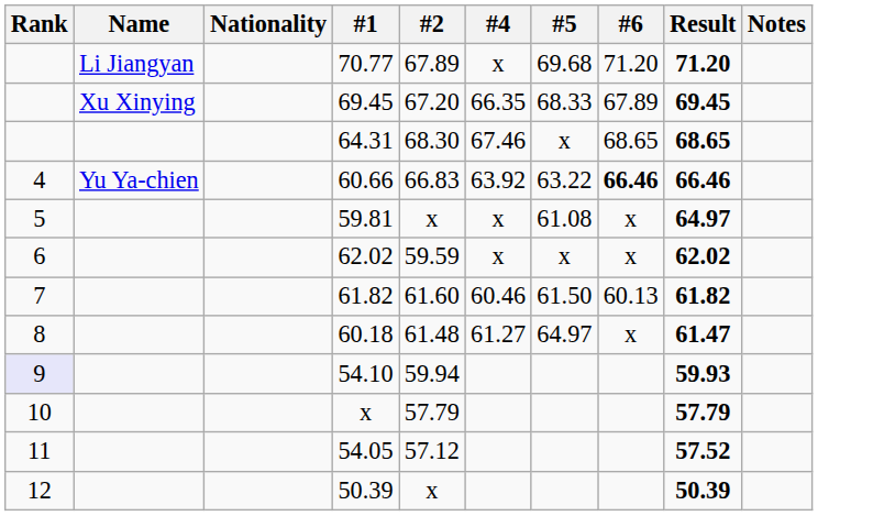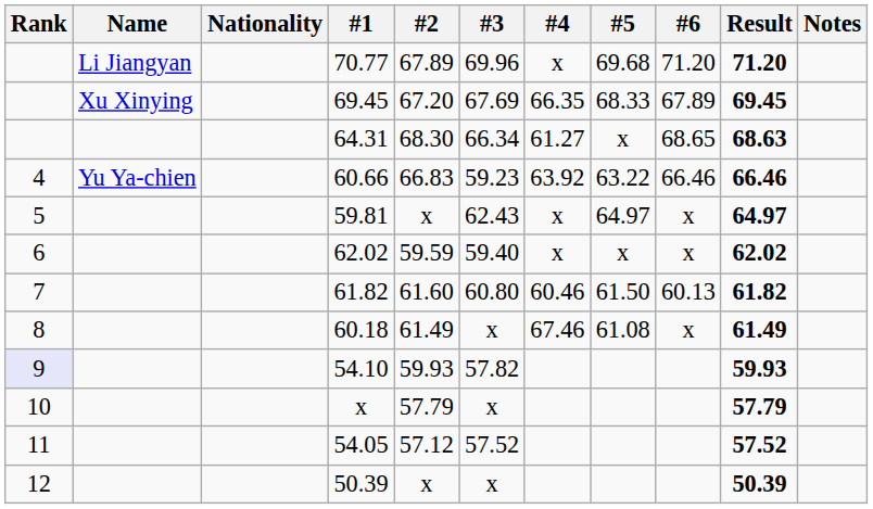+ column: #3 | 69.96 | 67.69 | 66.34 | 59.23 | 62.43 | 59.40 | 60.80 | x | 57.82 | x | 57.52 | x
64.31 | #4: 67.46 -> 61.27
64.31 | Result: 68.65 -> 68.63
60.66 | #6: bold -> normal
59.81 | #5: 61.08 -> 64.97
60.18 | #2: 61.48 -> 61.49
60.18 | #4: 61.27 -> 67.46
60.18 | #5: 64.97 -> 61.08
60.18 | Result: 61.47 -> 61.49
54.10 | #2: 59.94 -> 59.93
